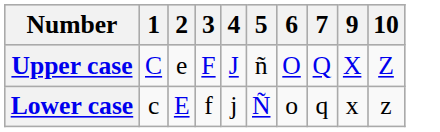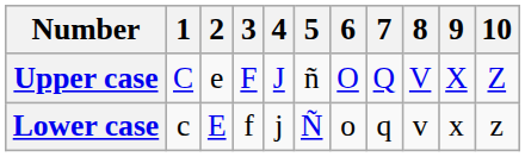+ column: 8 | V | v
